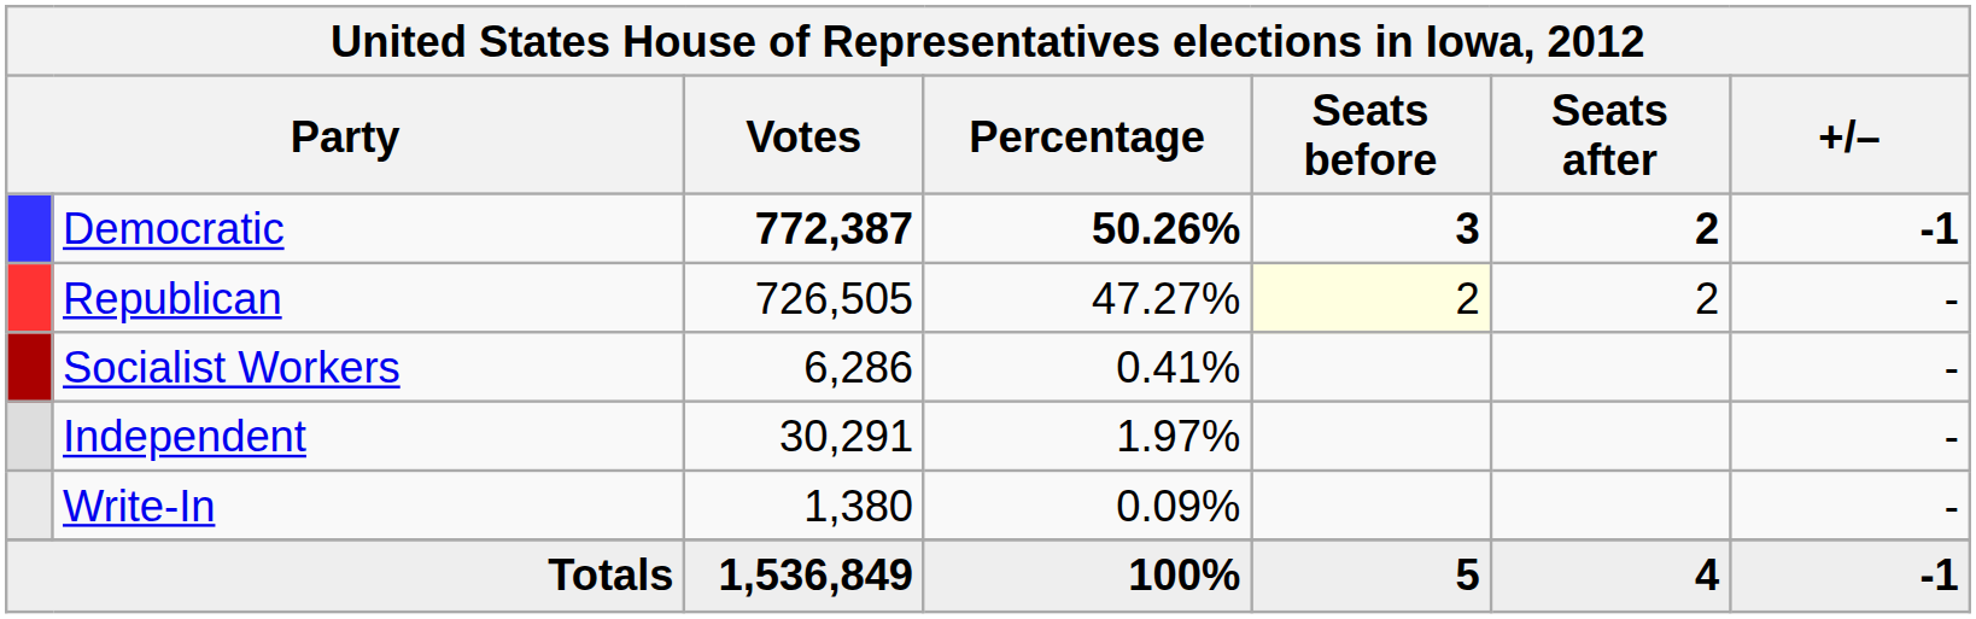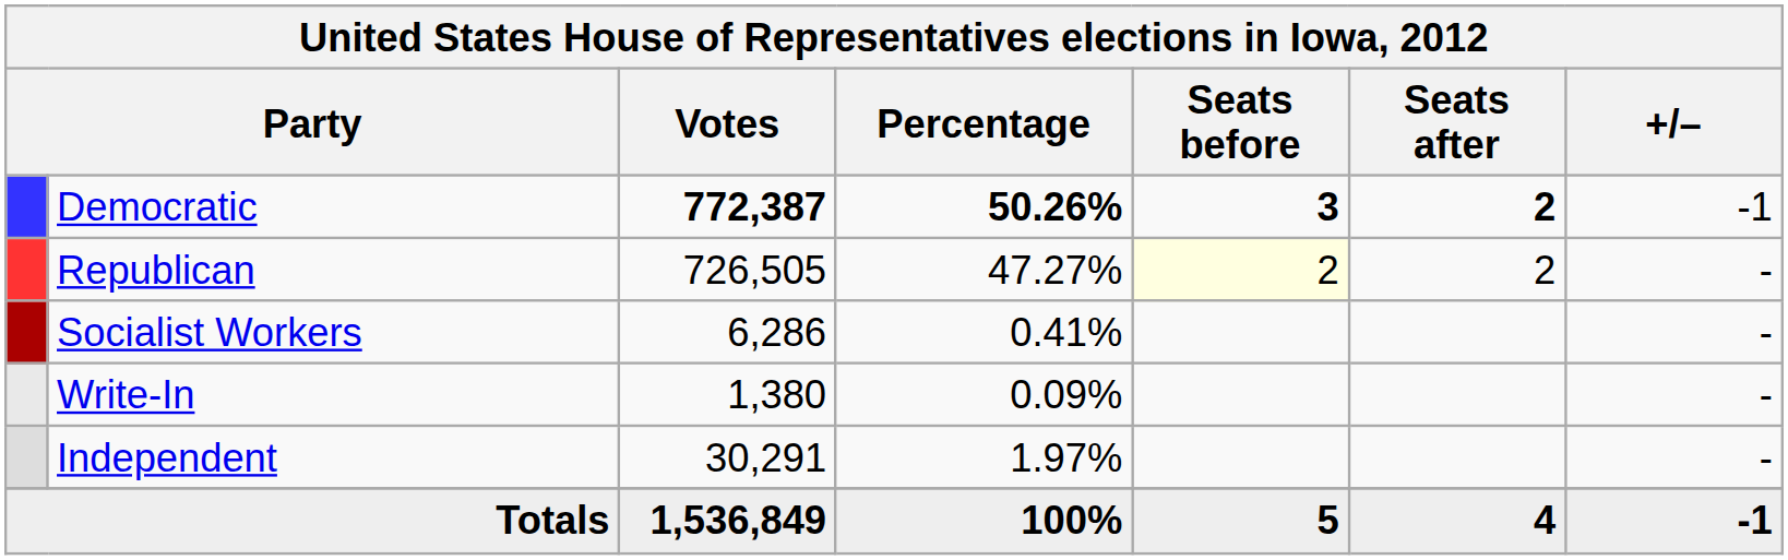Democratic | +/–: bold -> normal
rows swapped: Independent <-> Write-In
